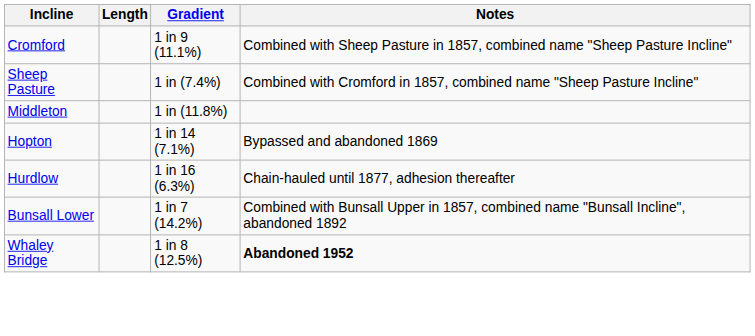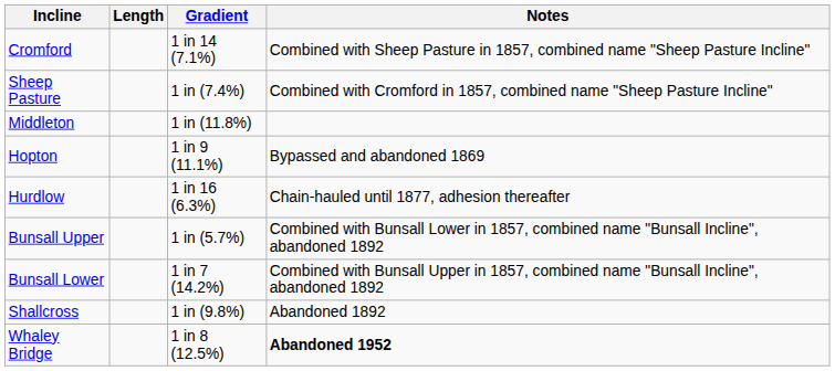Cromford | Gradient: 1 in 9 (11.1%) -> 1 in 14 (7.1%)
Hopton | Gradient: 1 in 14 (7.1%) -> 1 in 9 (11.1%)
+ row: Bunsall Upper | 1 in (5.7%) | Combined with Bunsall Lower in 1857, combined name "Bunsall Incline", abandoned 1892
+ row: Shallcross | 1 in (9.8%) | Abandoned 1892
